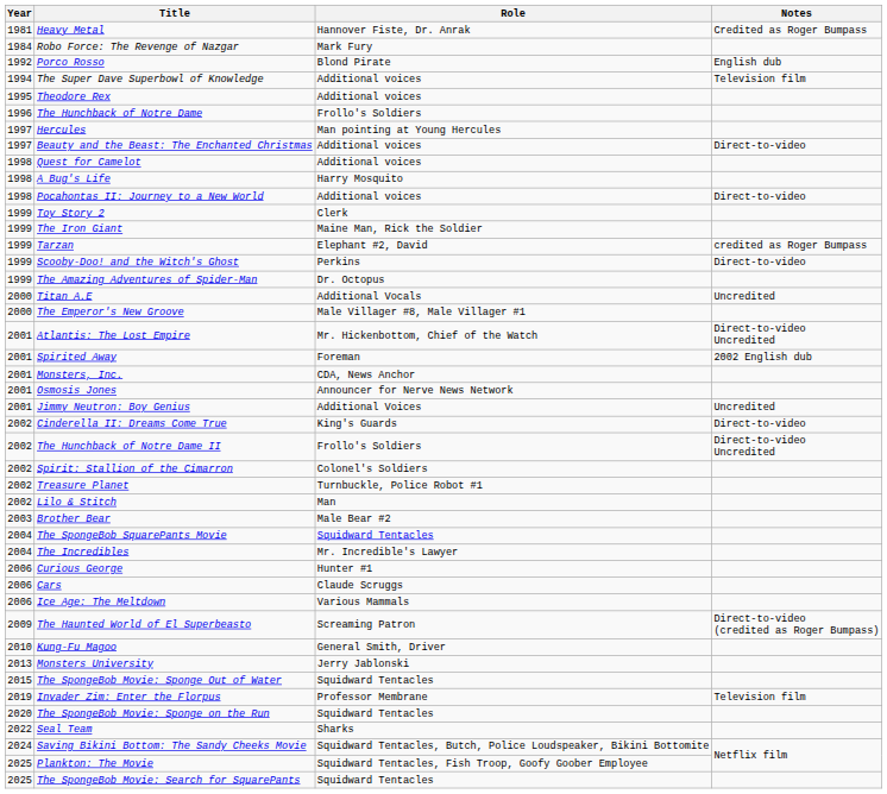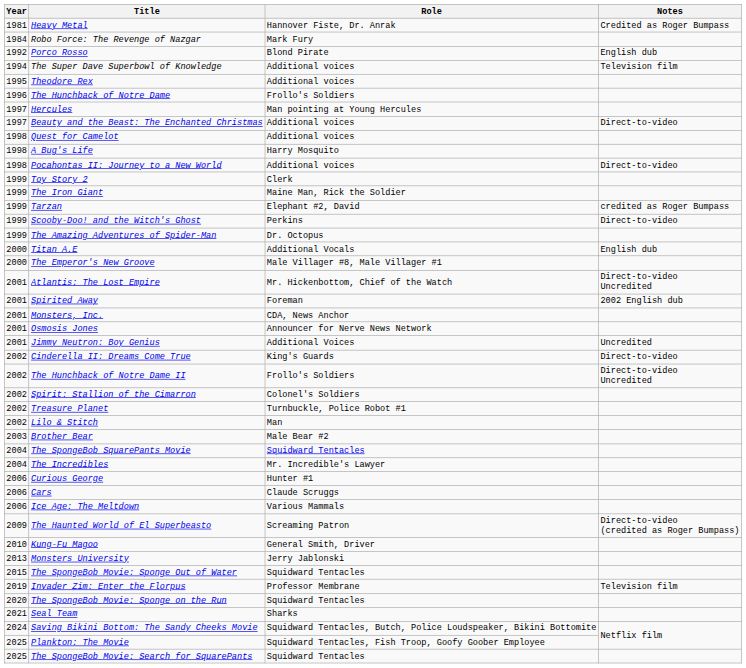Titan A.E | Notes: Uncredited -> English dub
Seal Team | Year: 2022 -> 2021
